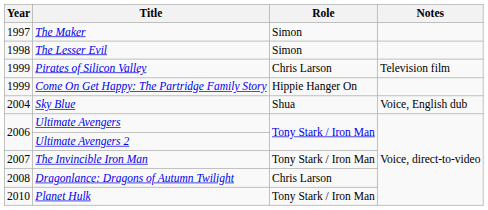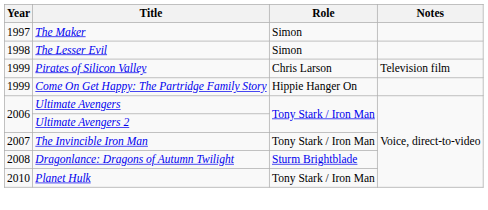- row: 2004 | Sky Blue | Shua | Voice, English dub
Dragonlance: Dragons of Autumn Twilight | Role: Chris Larson -> Sturm Brightblade
